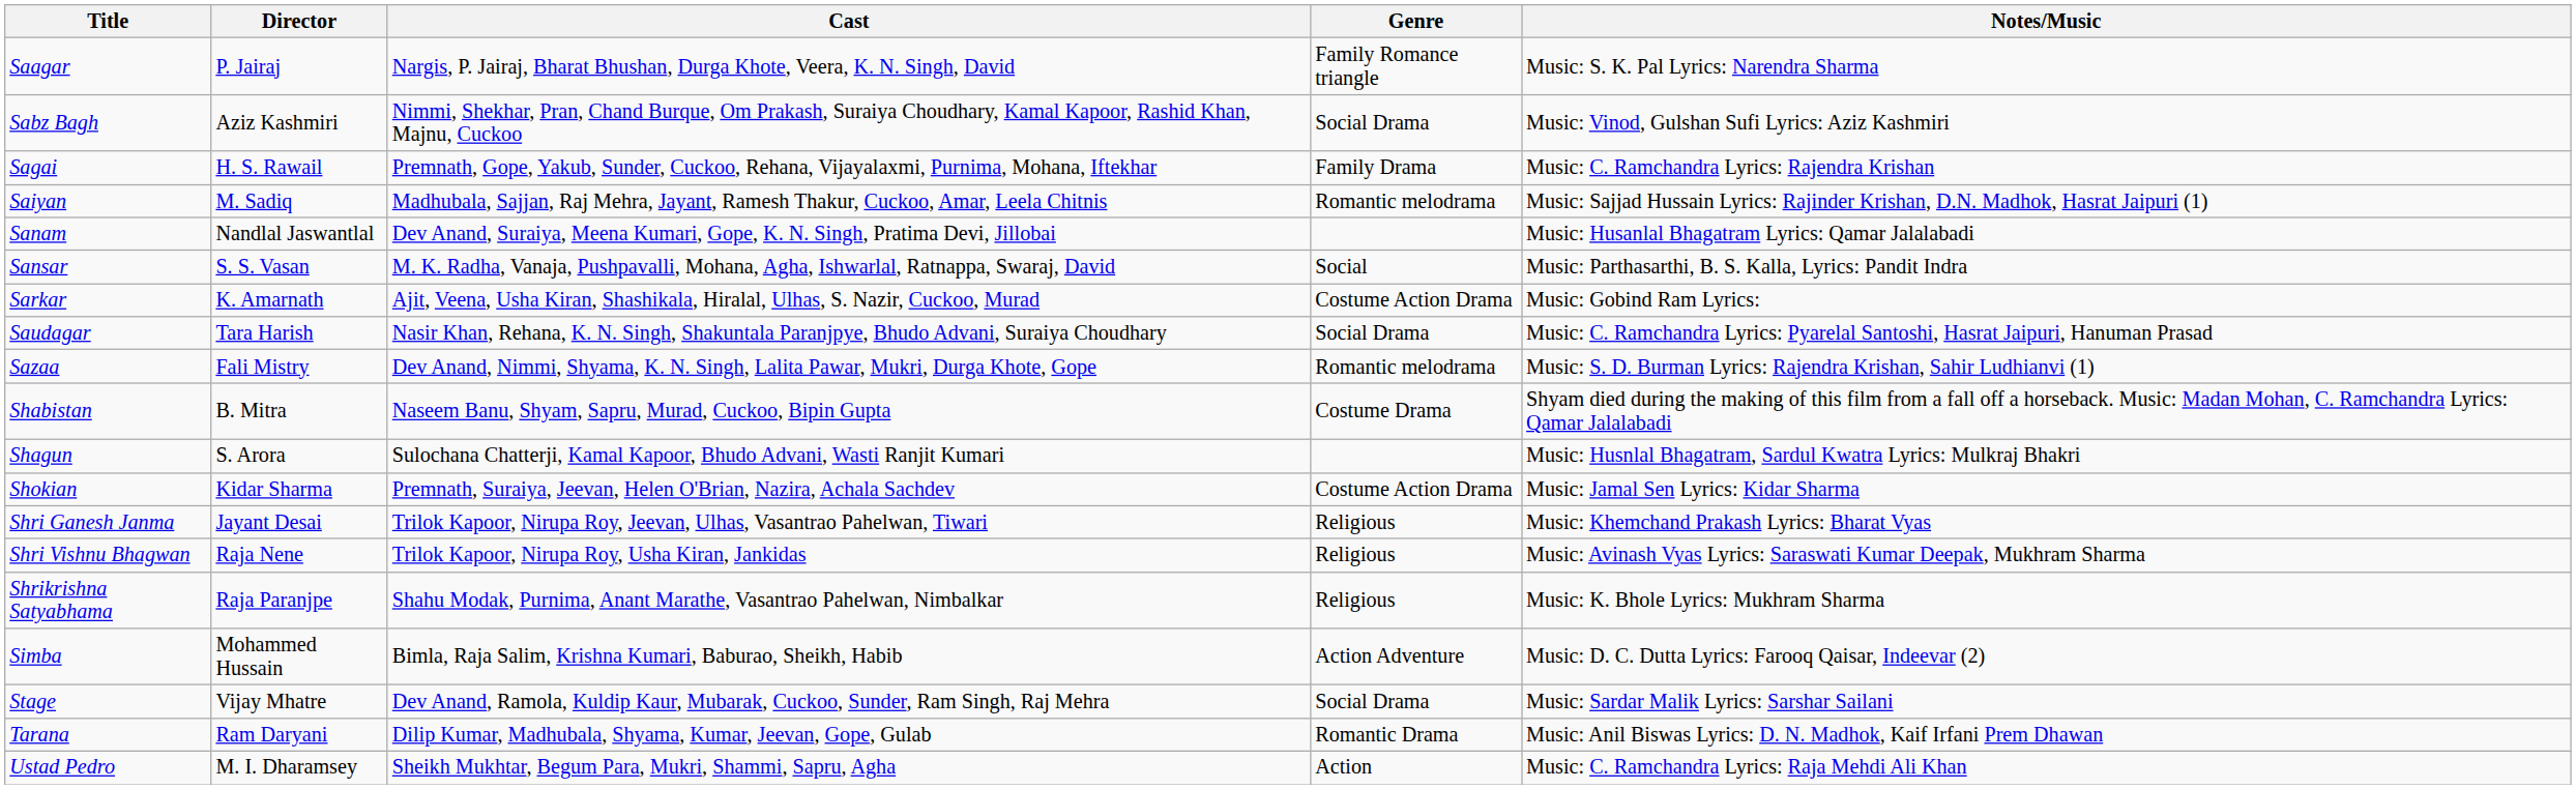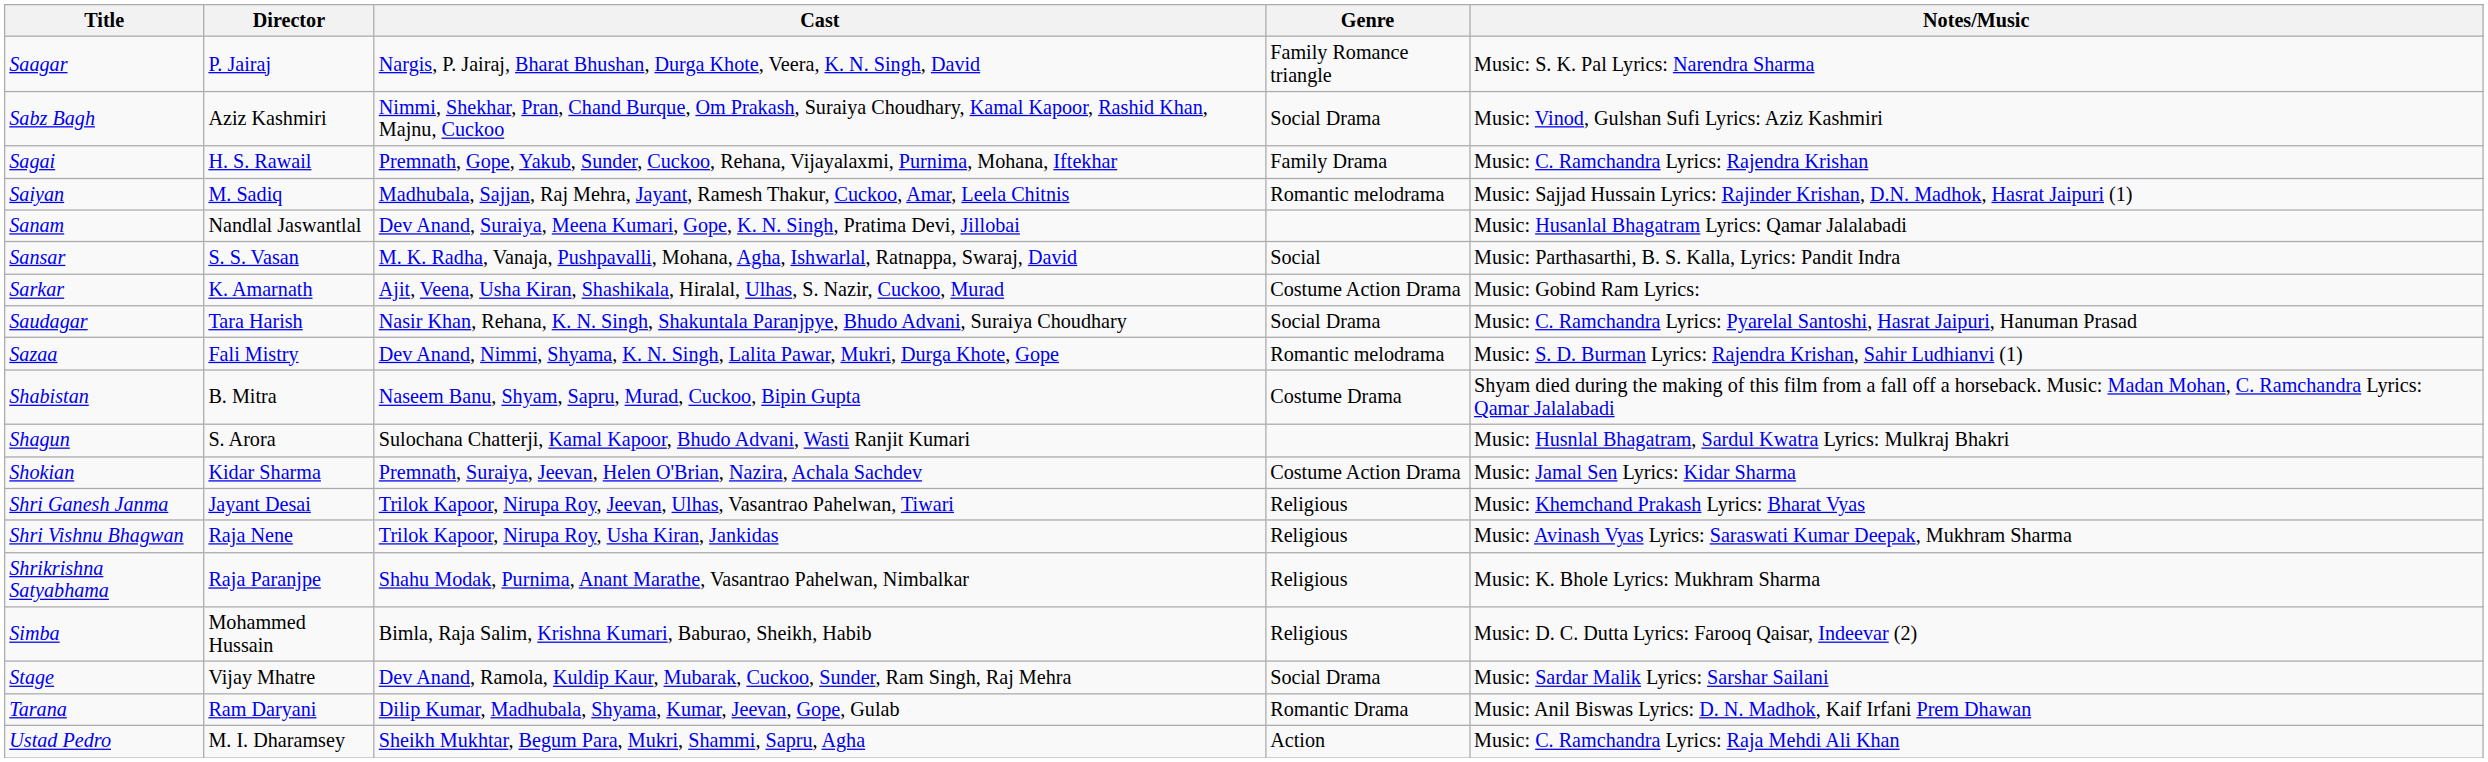Simba | Genre: Action Adventure -> Religious
